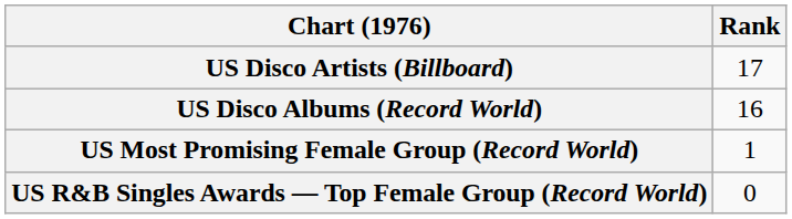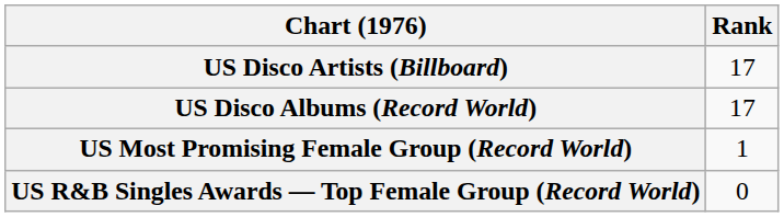US Disco Albums (Record World) | Rank: 16 -> 17
